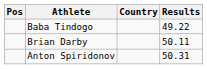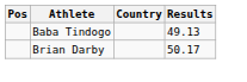Baba Tindogo | Results: 49.22 -> 49.13
Brian Darby | Results: 50.11 -> 50.17
- row: Anton Spiridonov | 50.31
